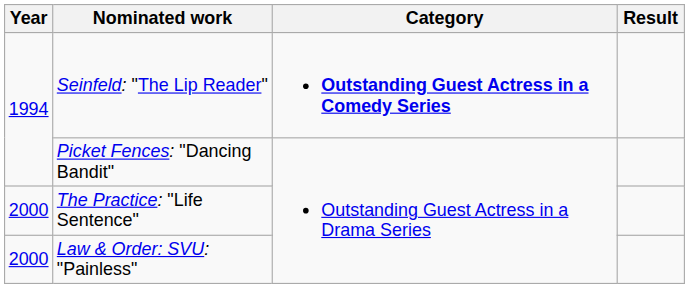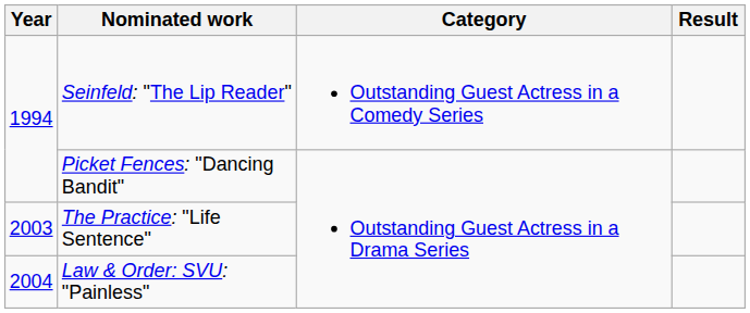Seinfeld: "The Lip Reader" | Category: bold -> normal
The Practice: "Life Sentence" | Year: 2000 -> 2003
Law & Order: SVU: "Painless" | Year: 2000 -> 2004
